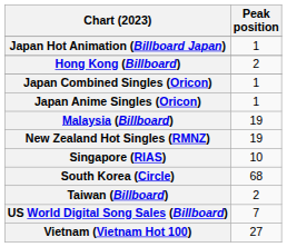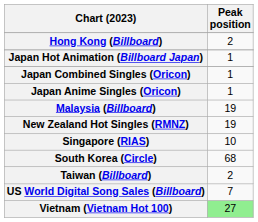rows swapped: Hong Kong (Billboard) <-> Japan Hot Animation (Billboard Japan)
Vietnam (Vietnam Hot 100) | Peak position: no background -> lightgreen background
